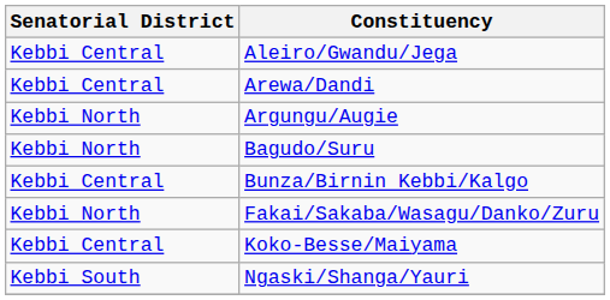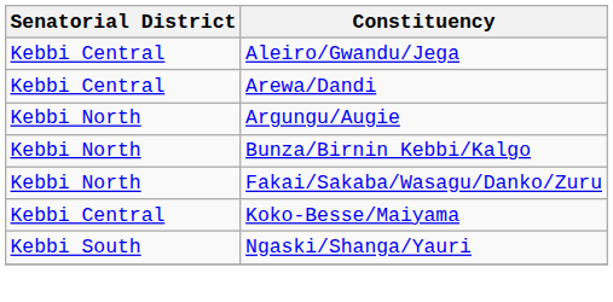- row: Kebbi North | Bagudo/Suru
Bunza/Birnin Kebbi/Kalgo | Senatorial District: Kebbi Central -> Kebbi North
